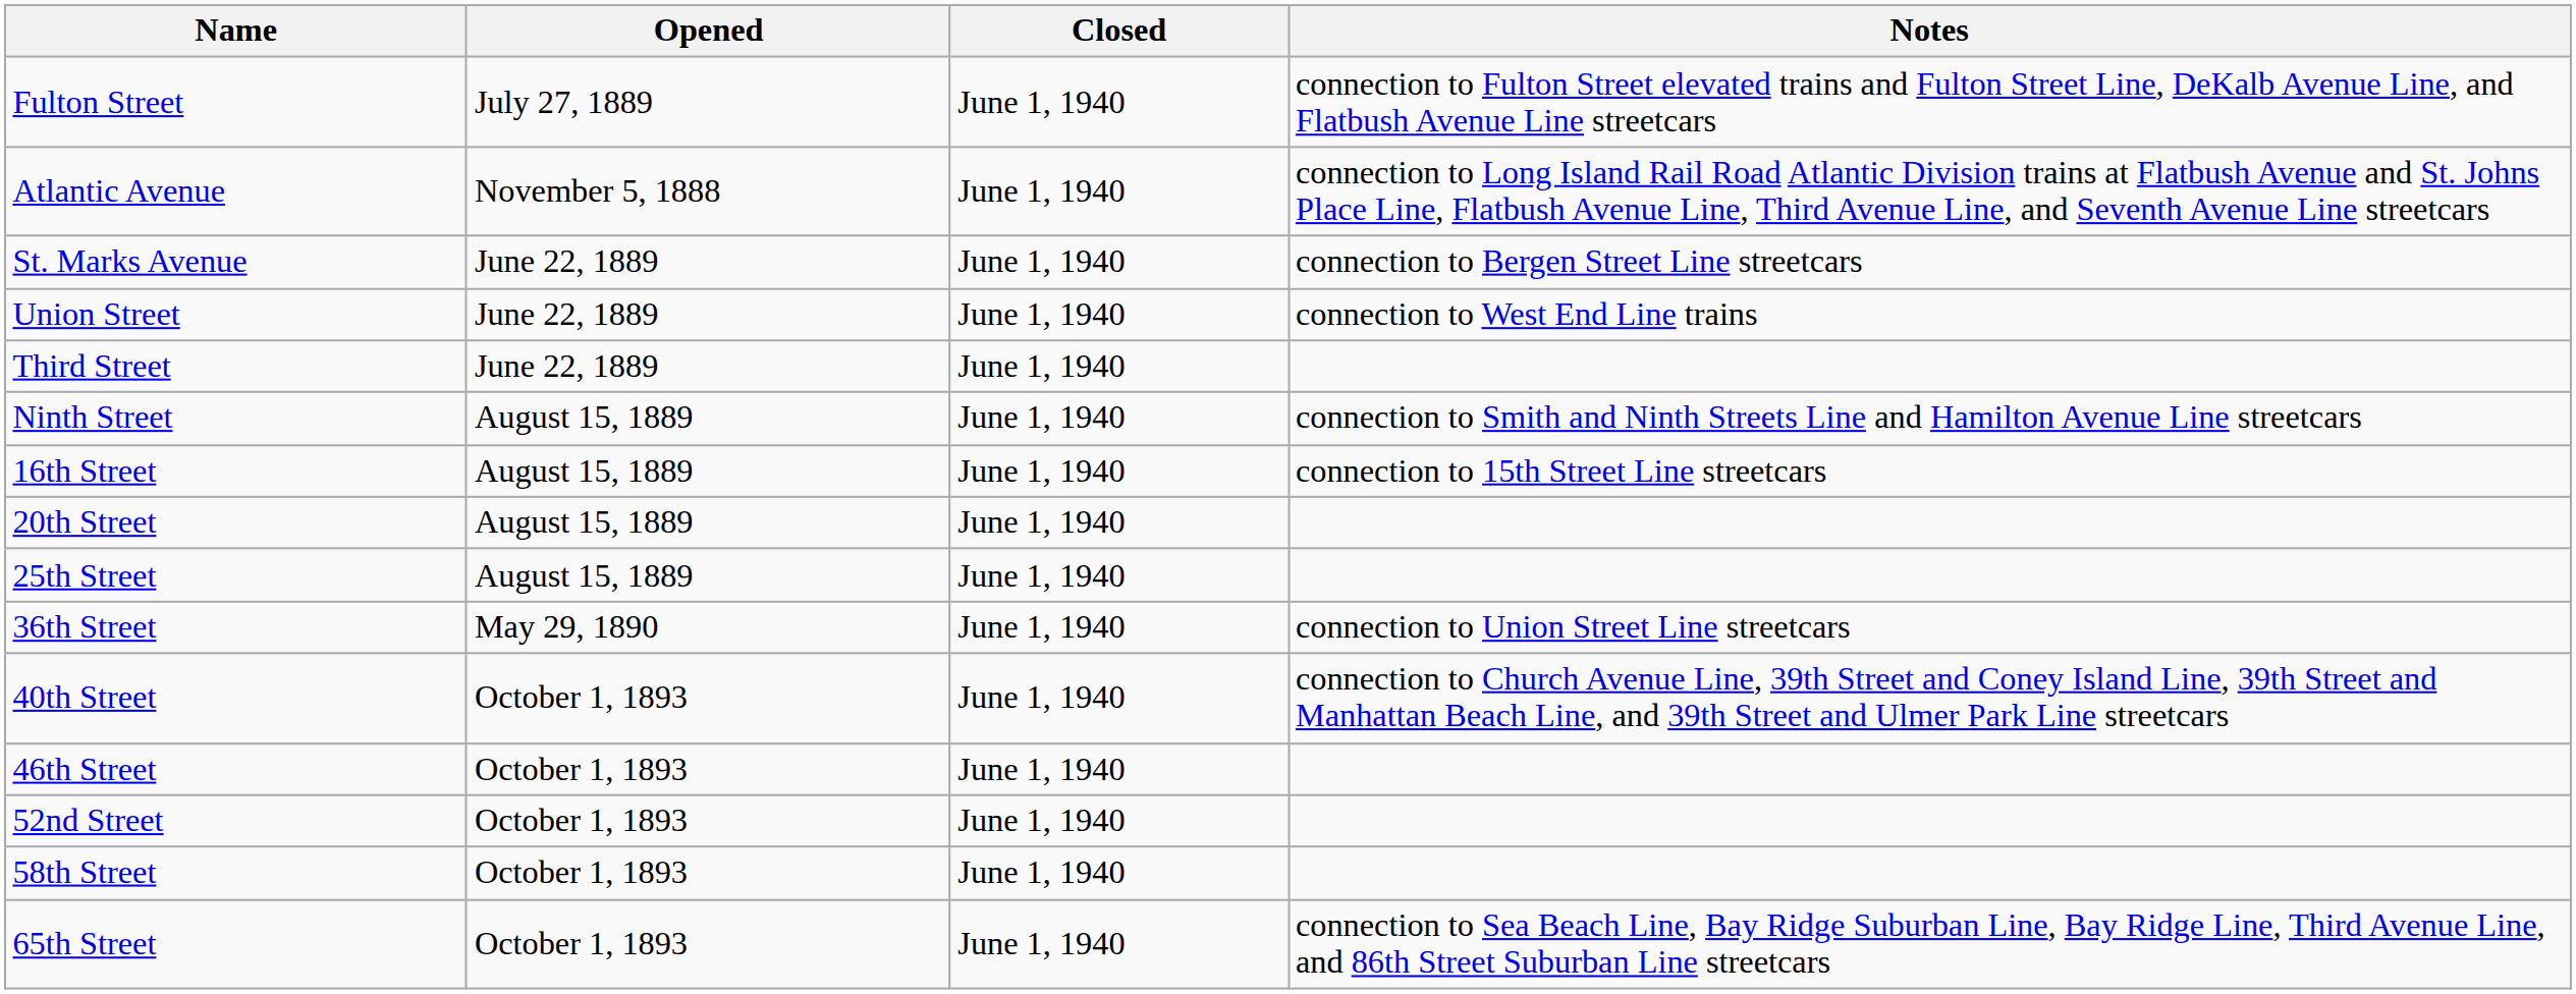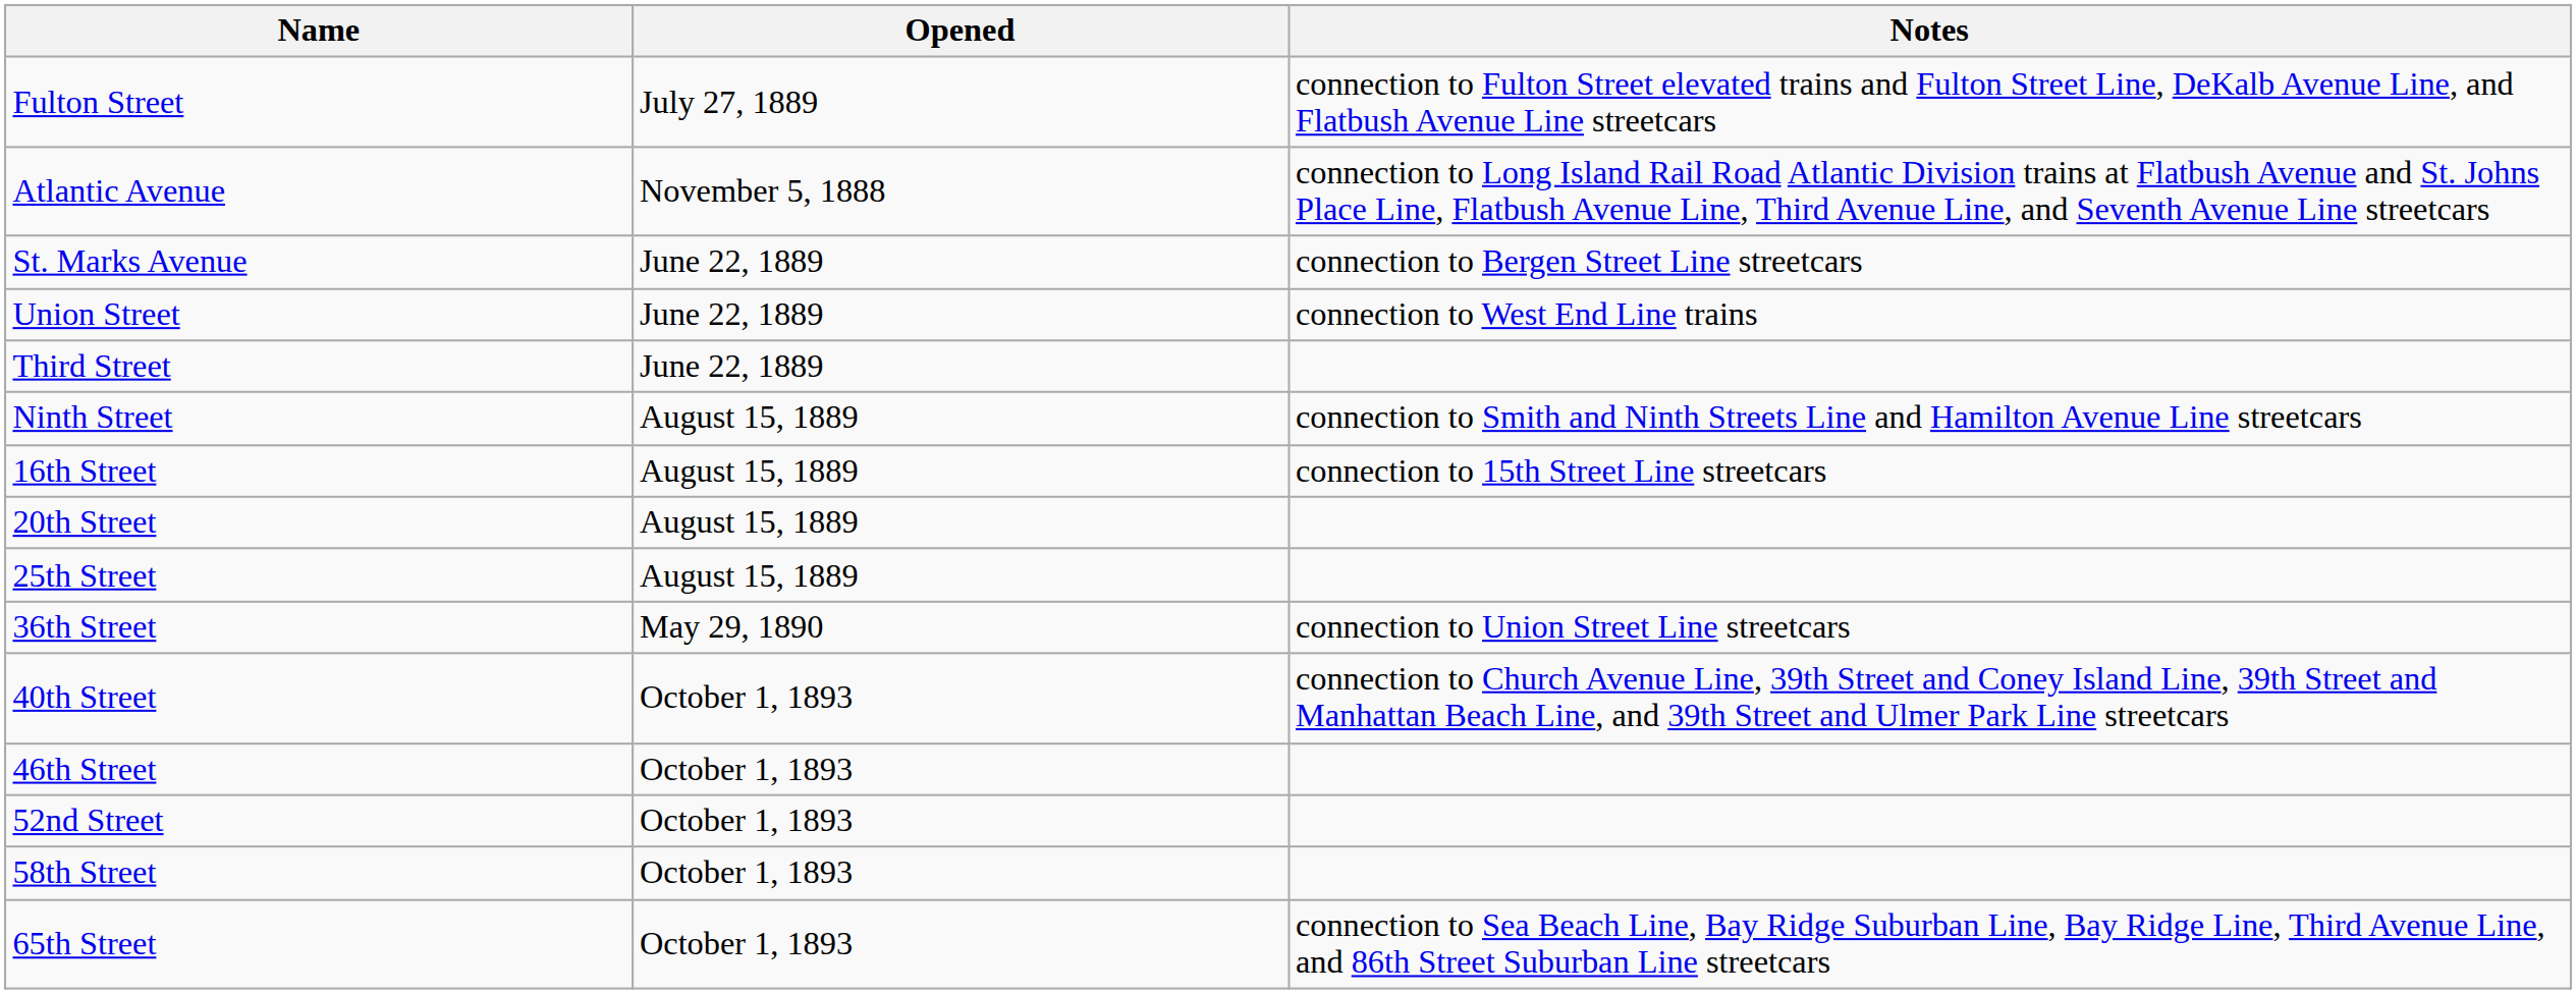- column: Closed | June 1, 1940 | June 1, 1940 | June 1, 1940 | June 1, 1940 | June 1, 1940 | June 1, 1940 | June 1, 1940 | June 1, 1940 | June 1, 1940 | June 1, 1940 | June 1, 1940 | June 1, 1940 | June 1, 1940 | June 1, 1940 | June 1, 1940
